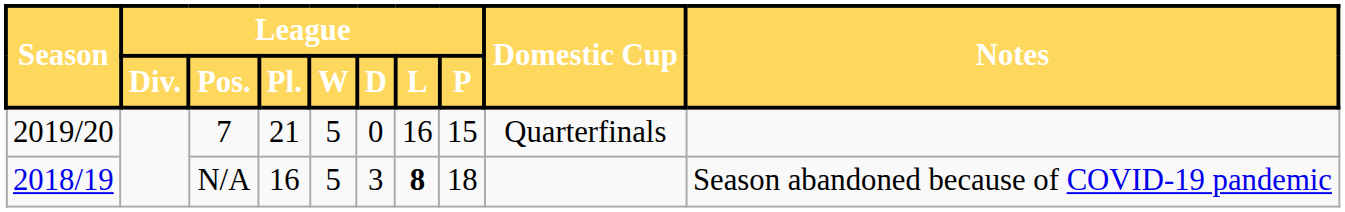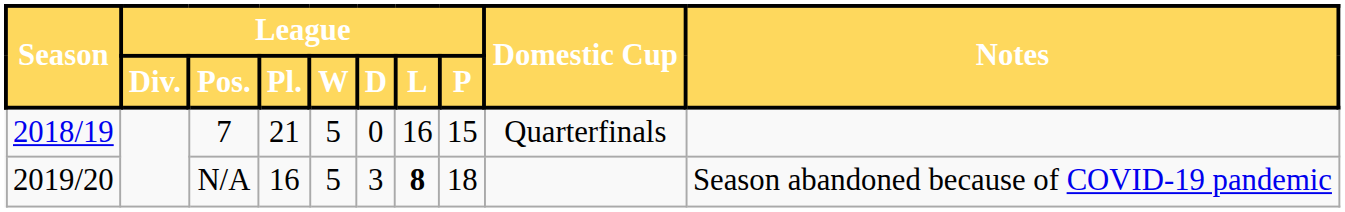7 | Season: 2019/20 -> 2018/19
N/A | Season: 2018/19 -> 2019/20
